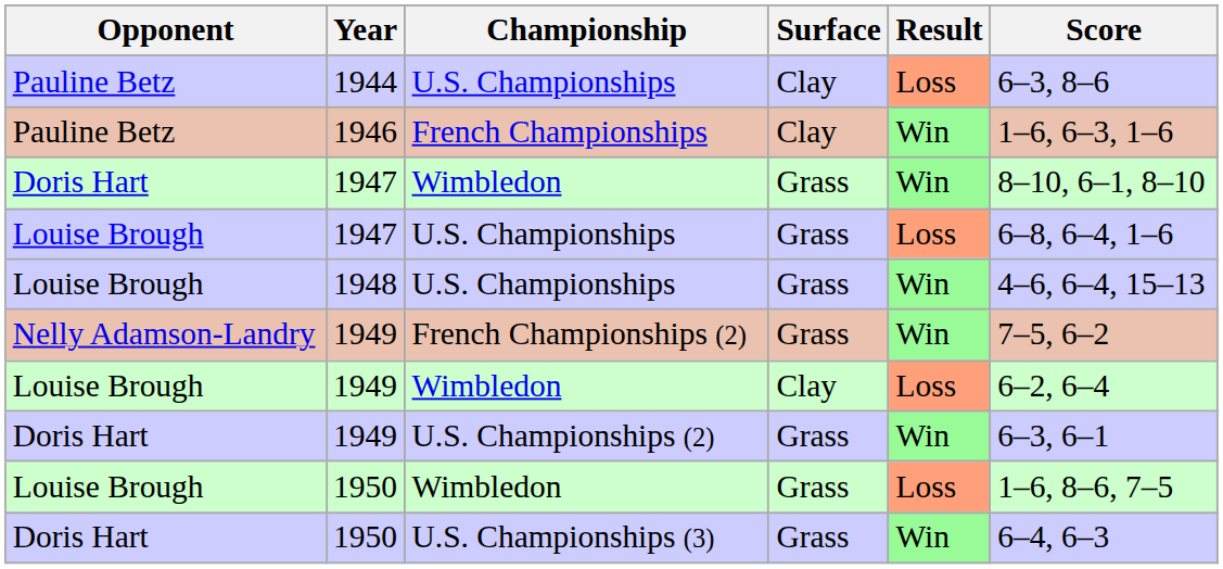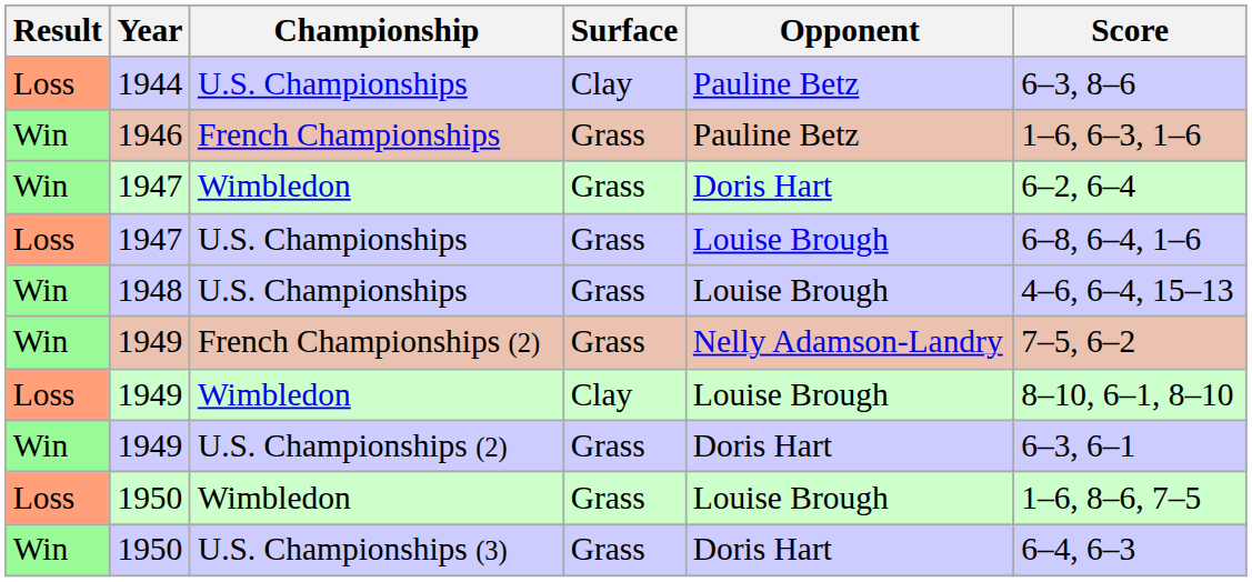columns swapped: Result <-> Opponent
1946 | Surface: Clay -> Grass
1947 / Wimbledon | Score: 8–10, 6–1, 8–10 -> 6–2, 6–4
1949 / Wimbledon | Score: 6–2, 6–4 -> 8–10, 6–1, 8–10
